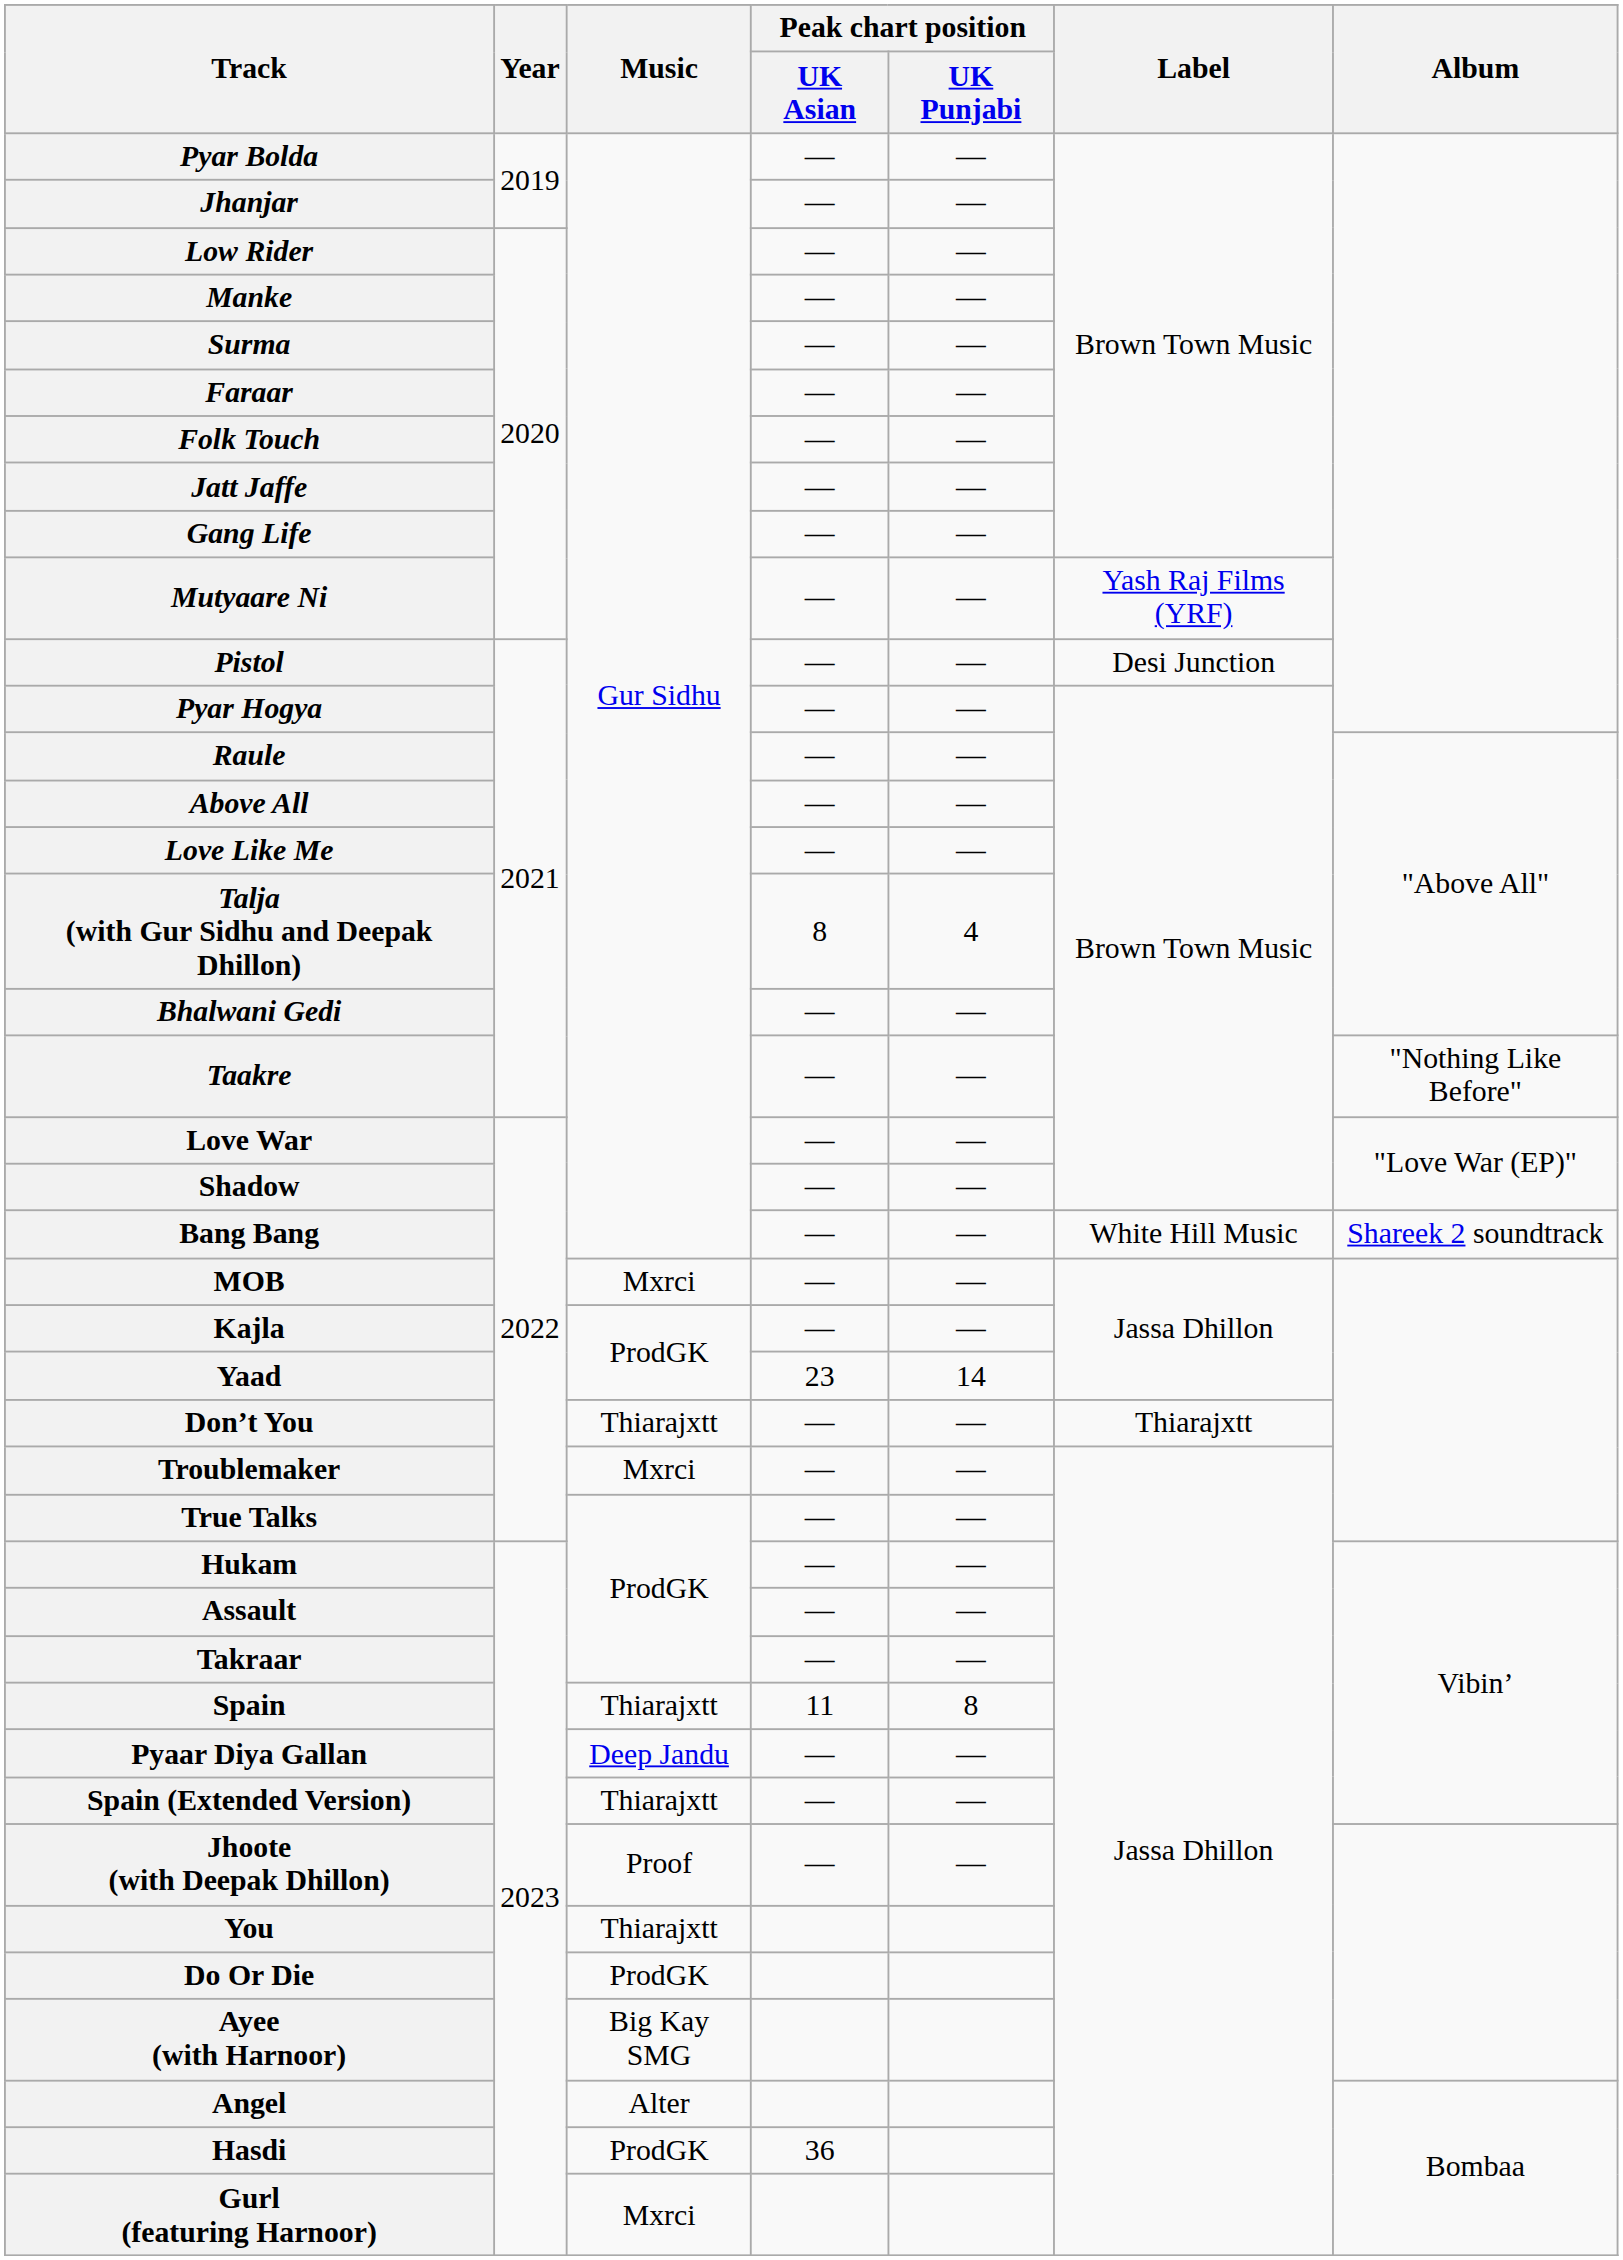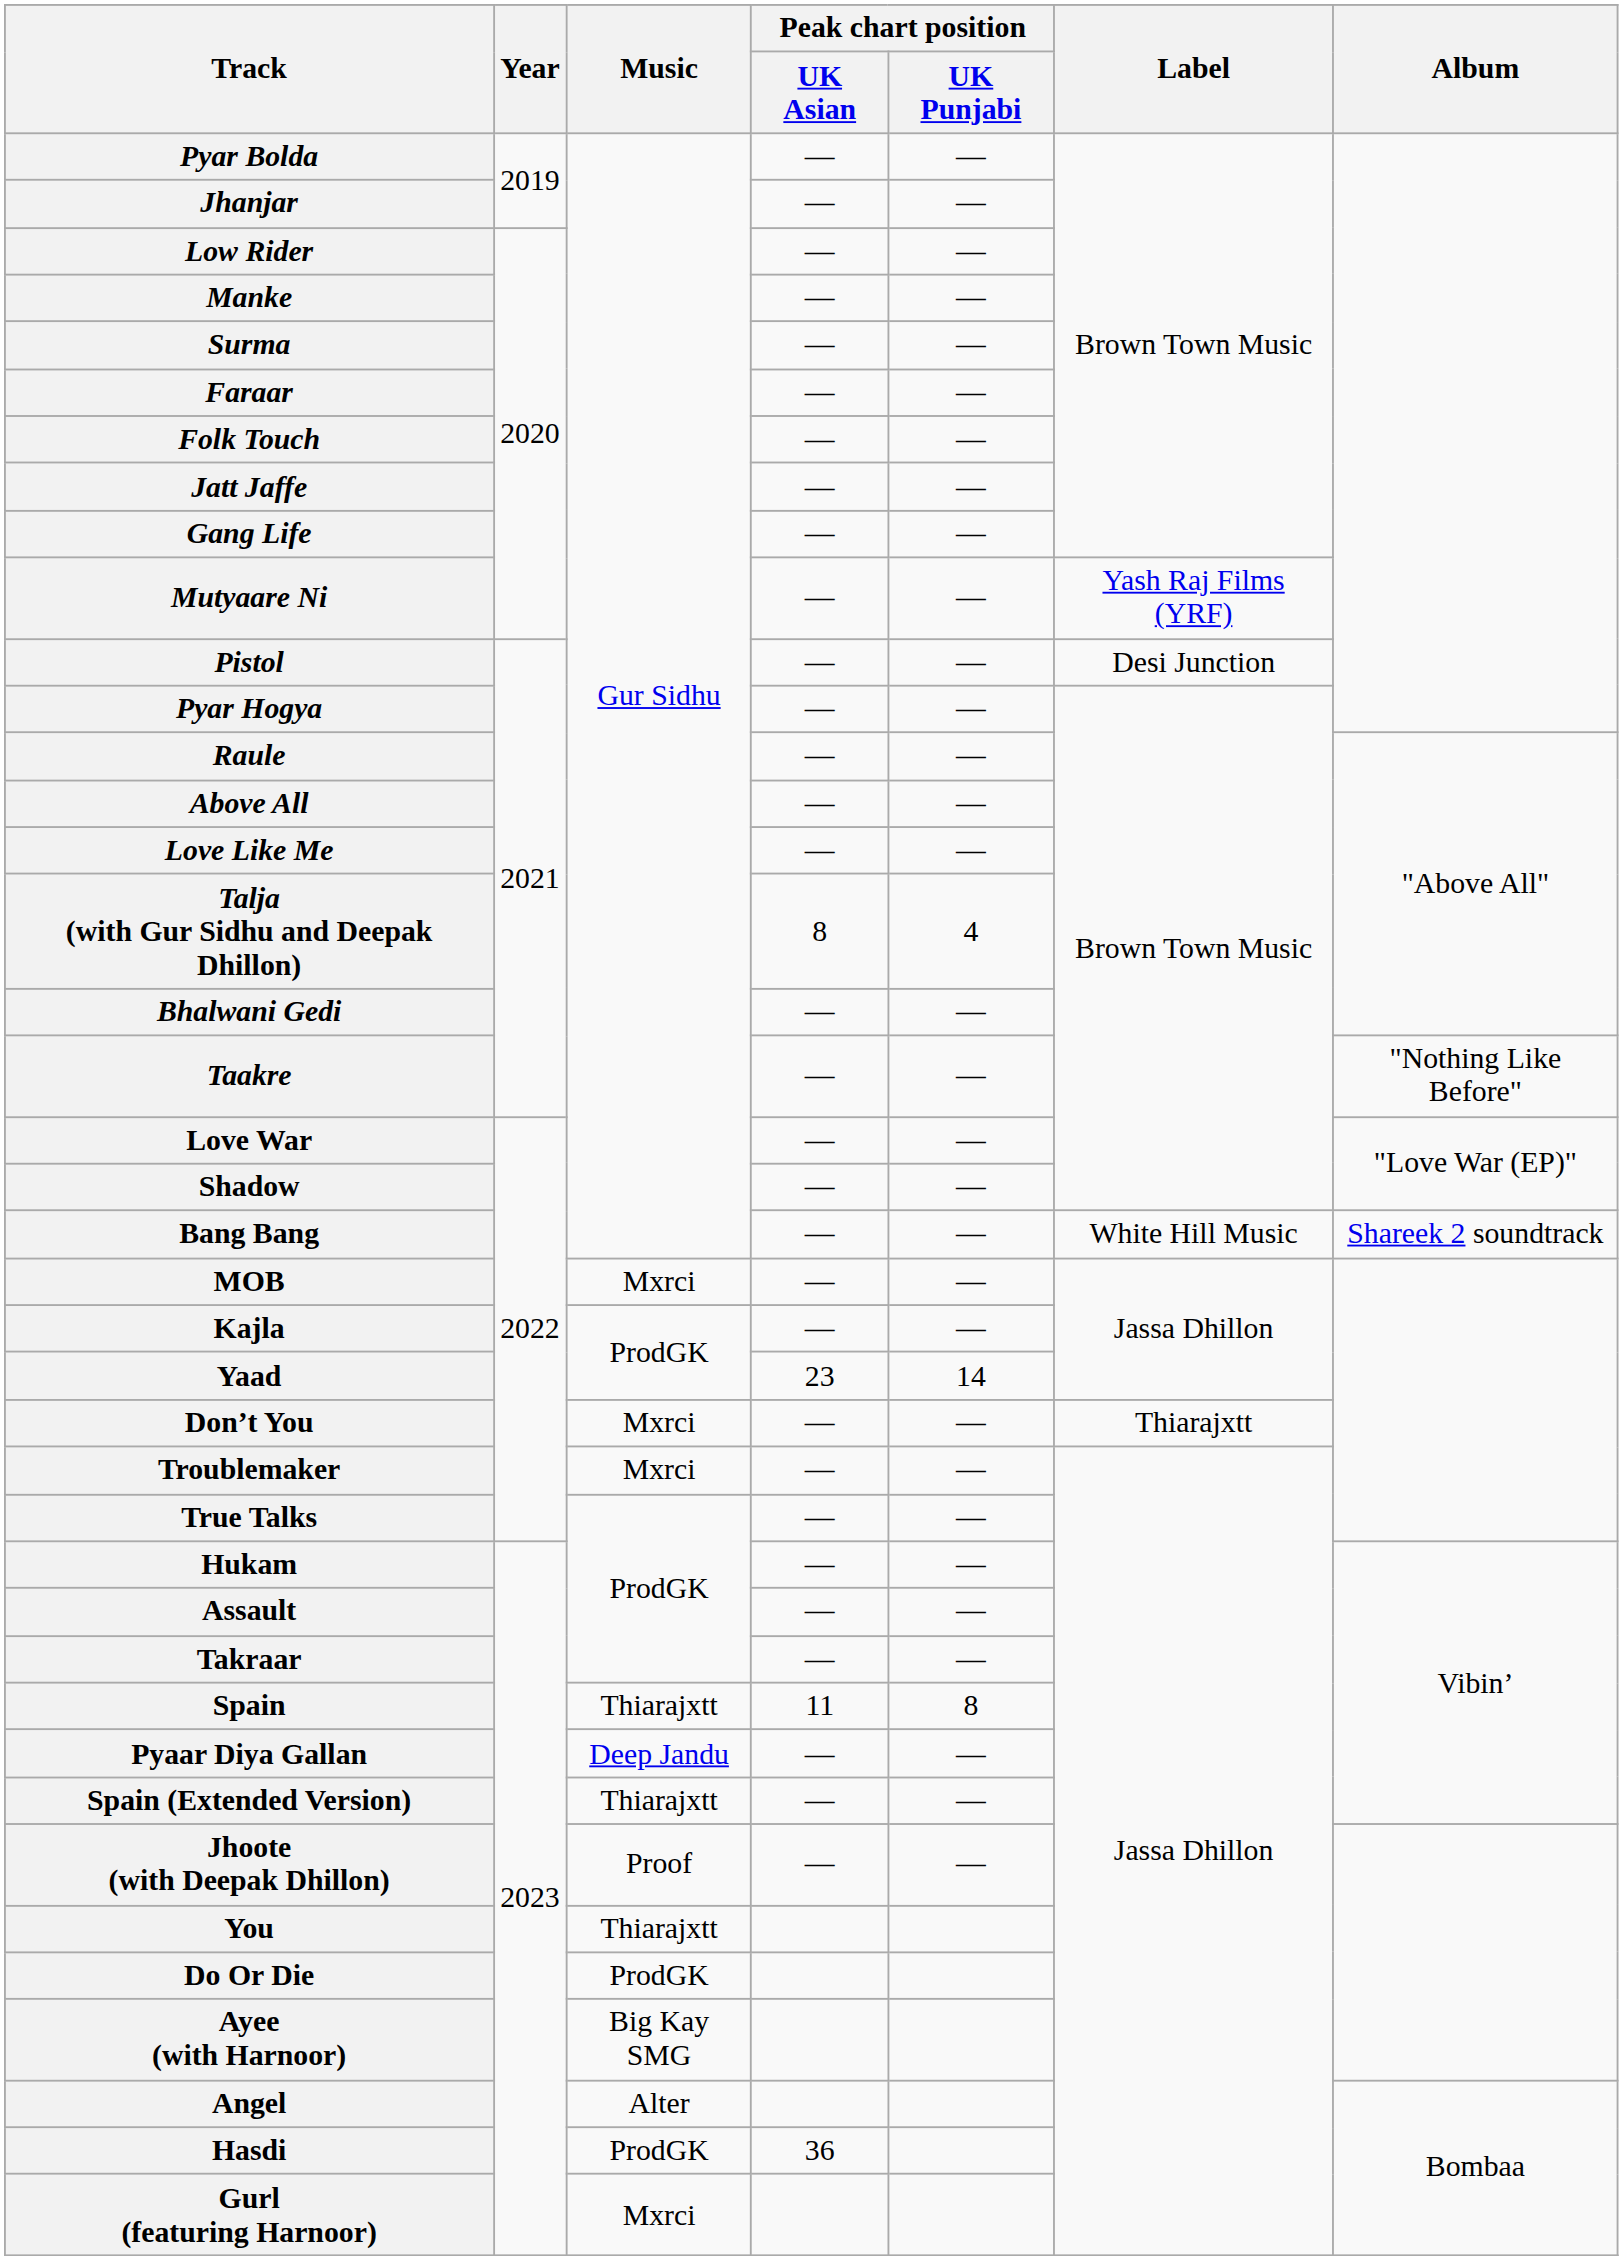Don’t You | Music: Thiarajxtt -> Mxrci
